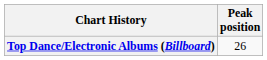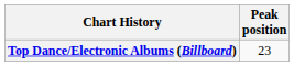Top Dance/Electronic Albums (Billboard) | Peak position: 26 -> 23
